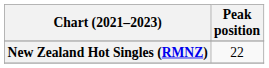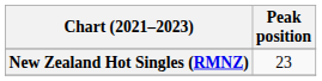New Zealand Hot Singles (RMNZ) | Peak position: 22 -> 23
